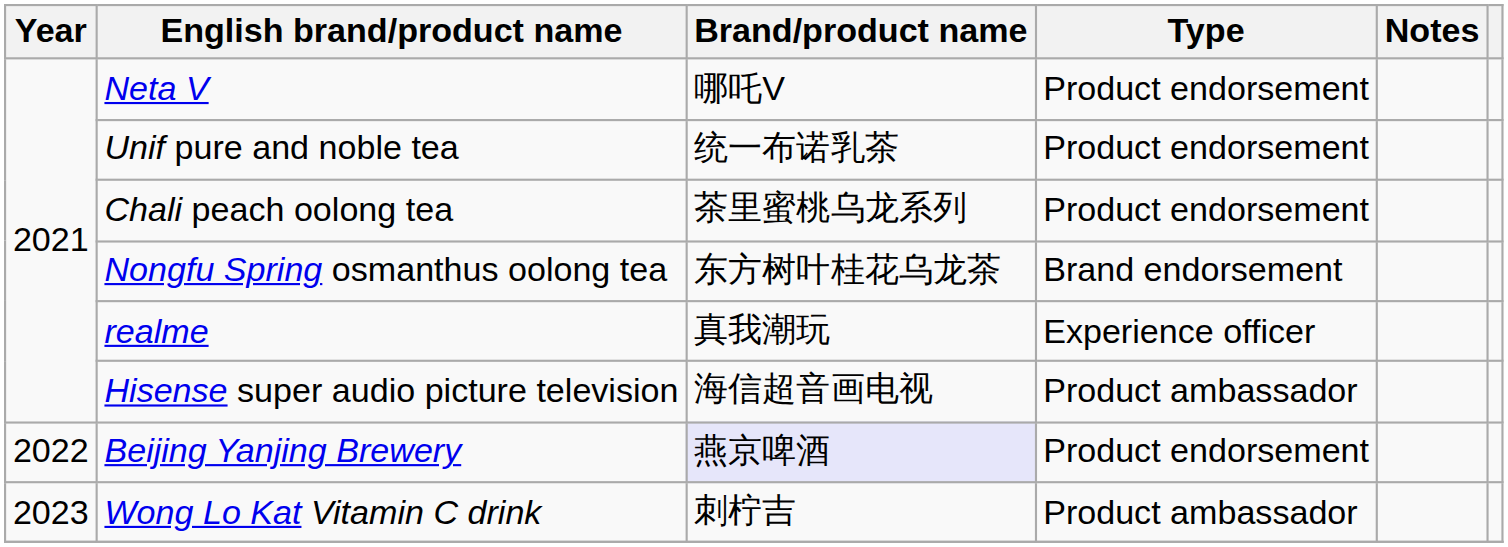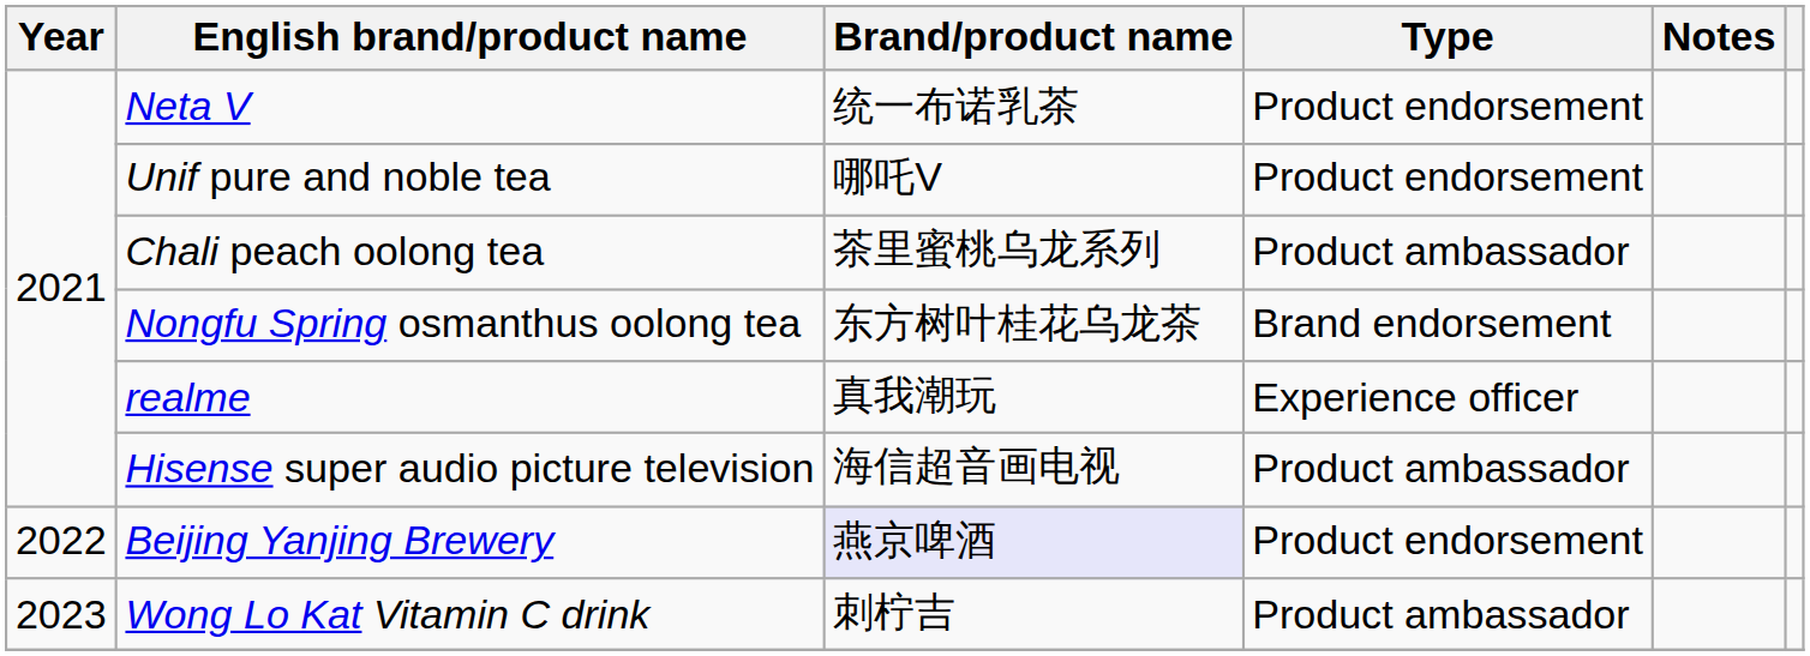Neta V | Brand/product name: 哪吒V -> 统一布诺乳茶
Unif pure and noble tea | Brand/product name: 统一布诺乳茶 -> 哪吒V
Chali peach oolong tea | Type: Product endorsement -> Product ambassador
